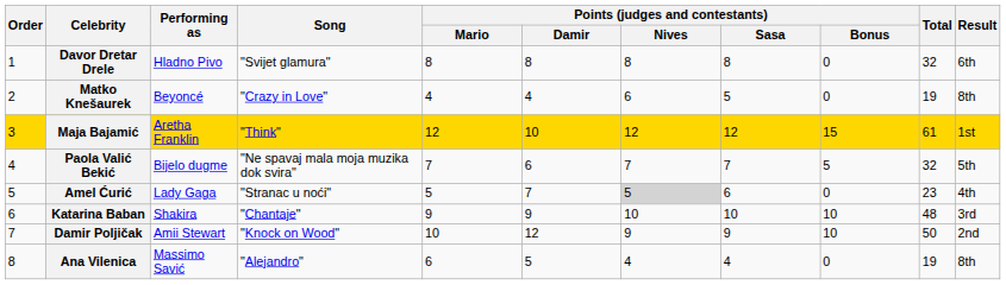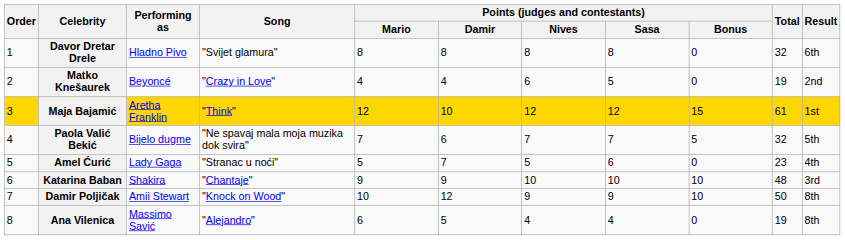Matko Knešaurek | Result: 8th -> 2nd
Amel Ćurić | Points (judges and contestants) / Nives: lightgrey background -> no background
Damir Poljičak | Result: 2nd -> 8th
